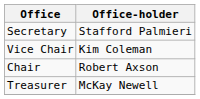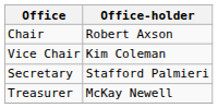rows swapped: Chair <-> Secretary
